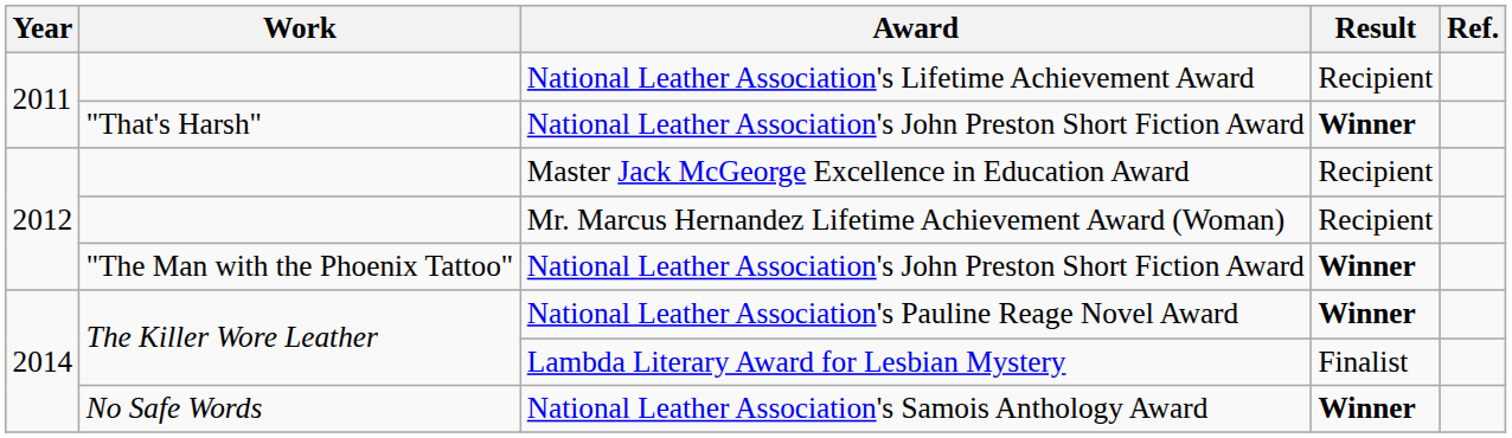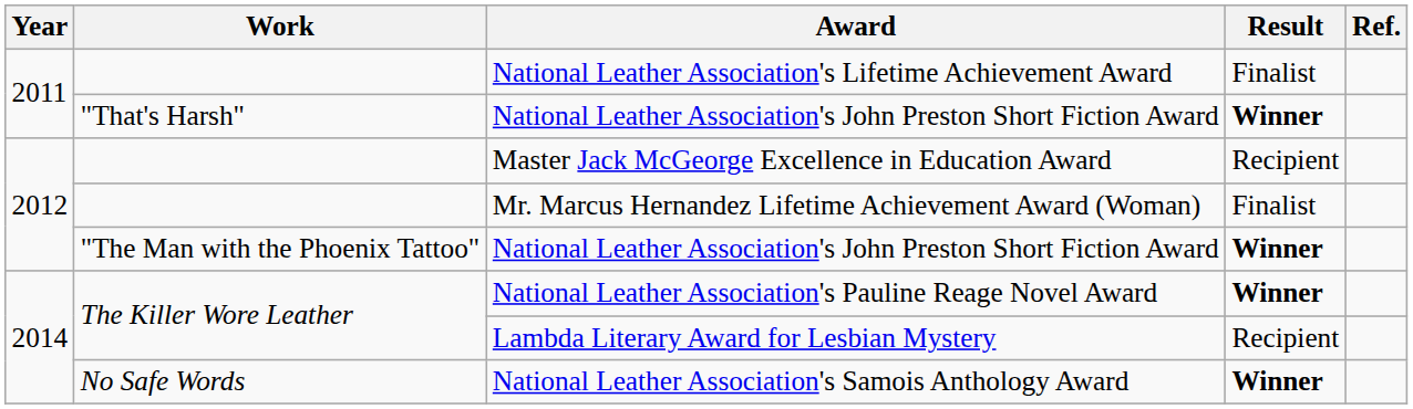National Leather Association's Lifetime Achievement Award | Result: Recipient -> Finalist
Mr. Marcus Hernandez Lifetime Achievement Award (Woman) | Result: Recipient -> Finalist
Lambda Literary Award for Lesbian Mystery | Result: Finalist -> Recipient
